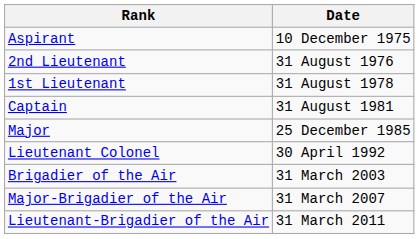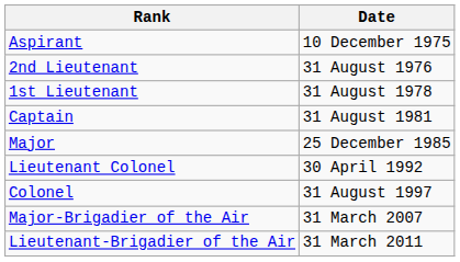+ row: Colonel | 31 August 1997
- row: Brigadier of the Air | 31 March 2003
